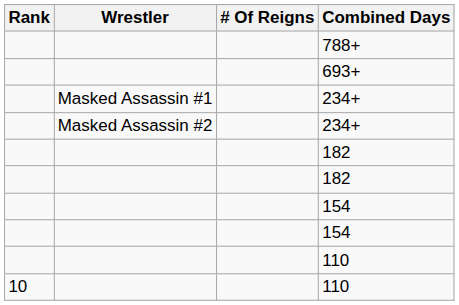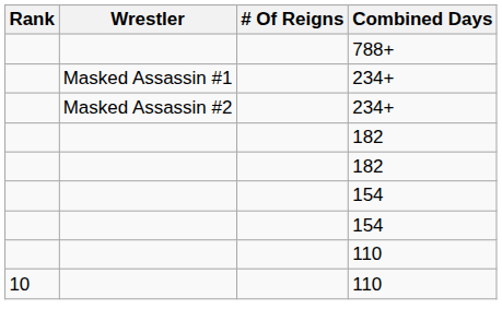- row: 693+
